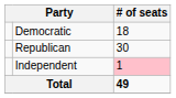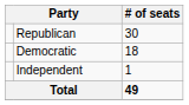rows swapped: Republican <-> Democratic
Independent | # of seats: pink background -> no background
